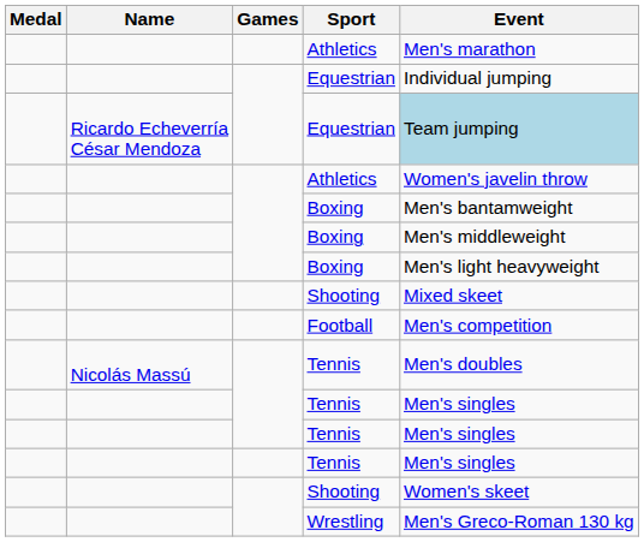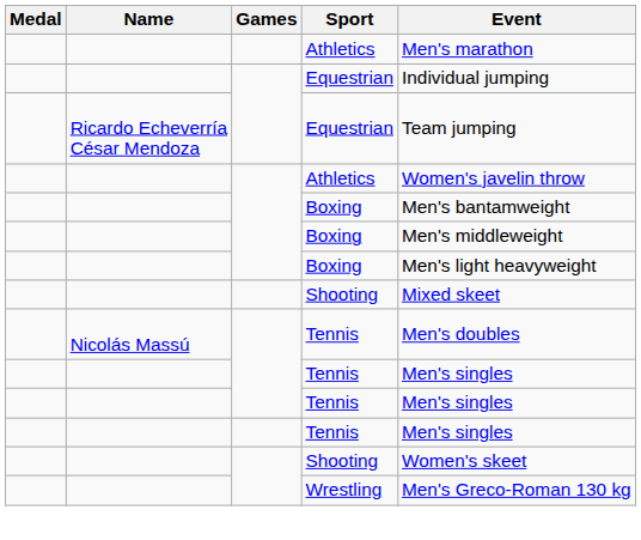Ricardo Echeverría César Mendoza / Equestrian | Event: lightblue background -> no background
- row: Football | Men's competition
